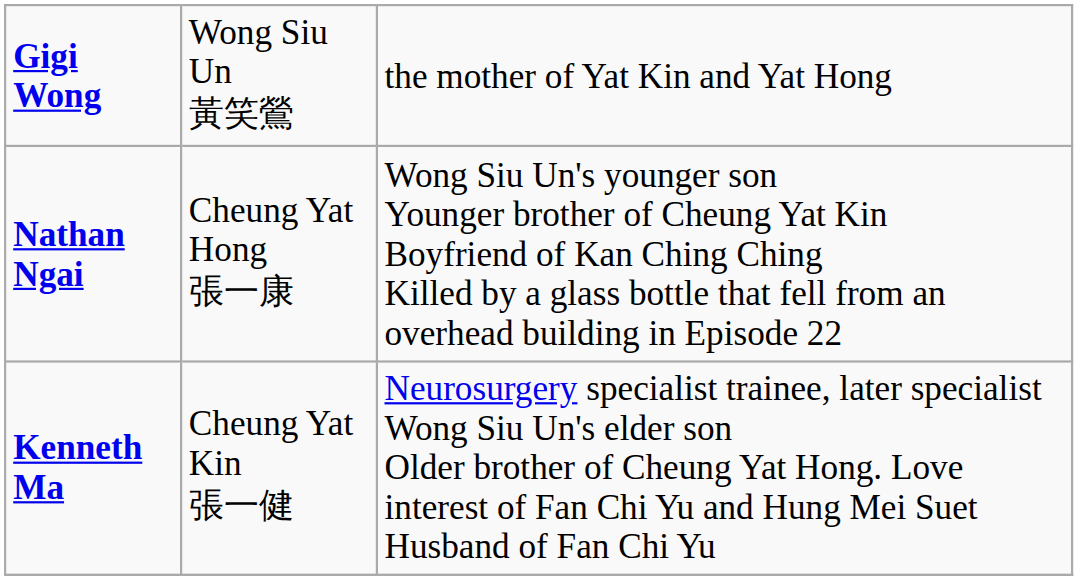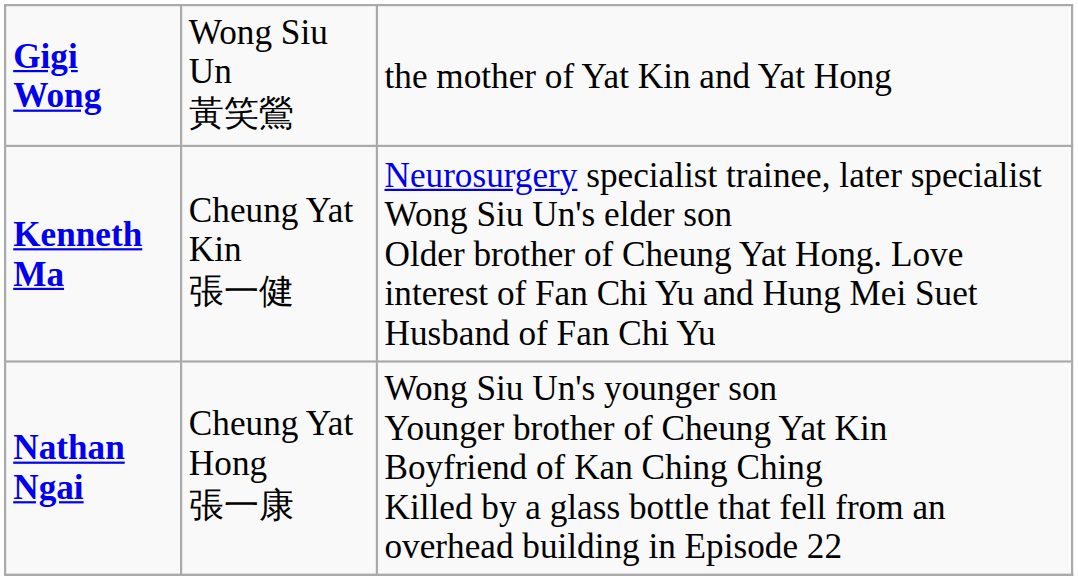rows swapped: Kenneth Ma <-> Nathan Ngai
